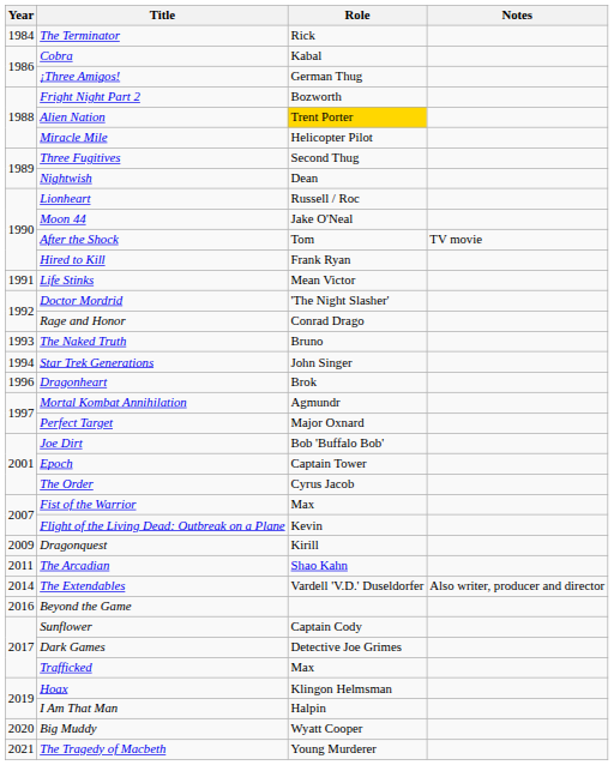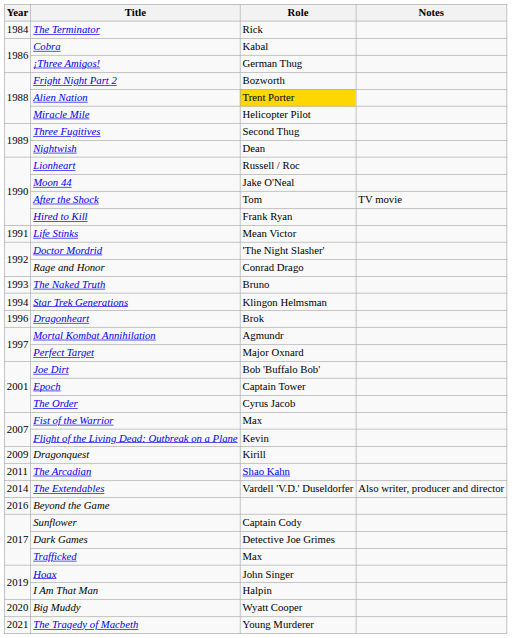Star Trek Generations | Role: John Singer -> Klingon Helmsman
Hoax | Role: Klingon Helmsman -> John Singer
